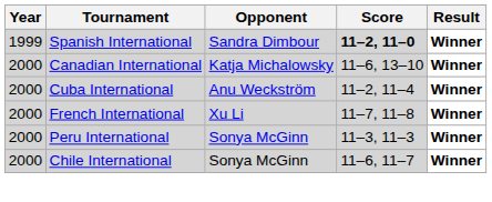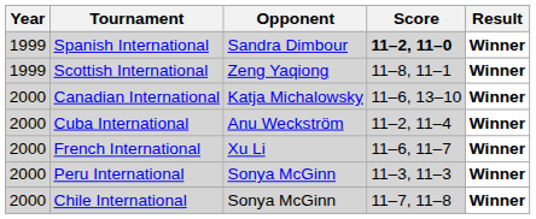+ row: 1999 | Scottish International | Zeng Yaqiong | 11–8, 11–1 | Winner
French International | Score: 11–7, 11–8 -> 11–6, 11–7
Chile International | Score: 11–6, 11–7 -> 11–7, 11–8
